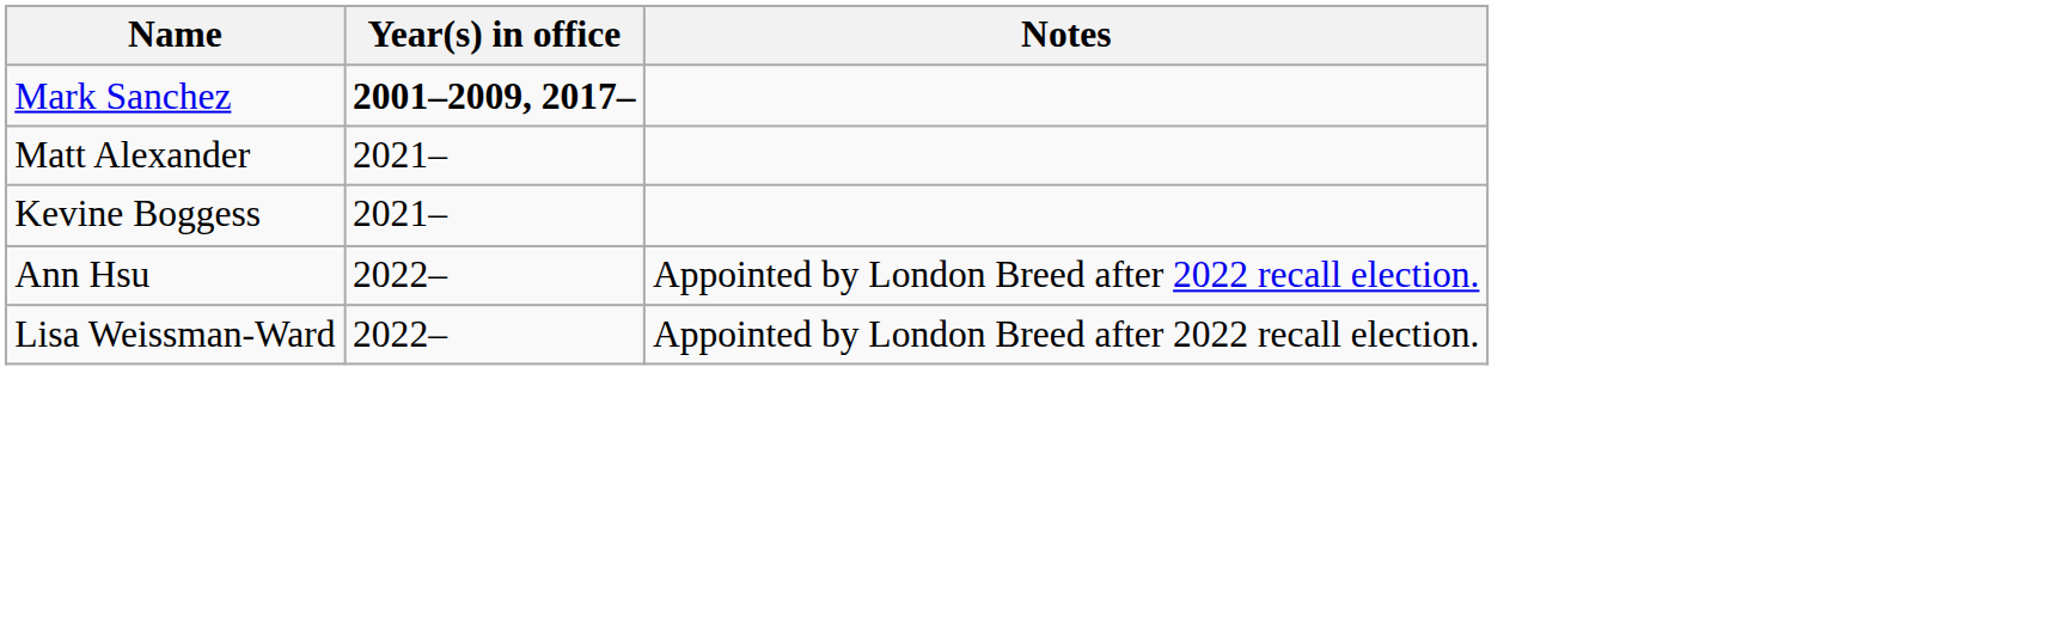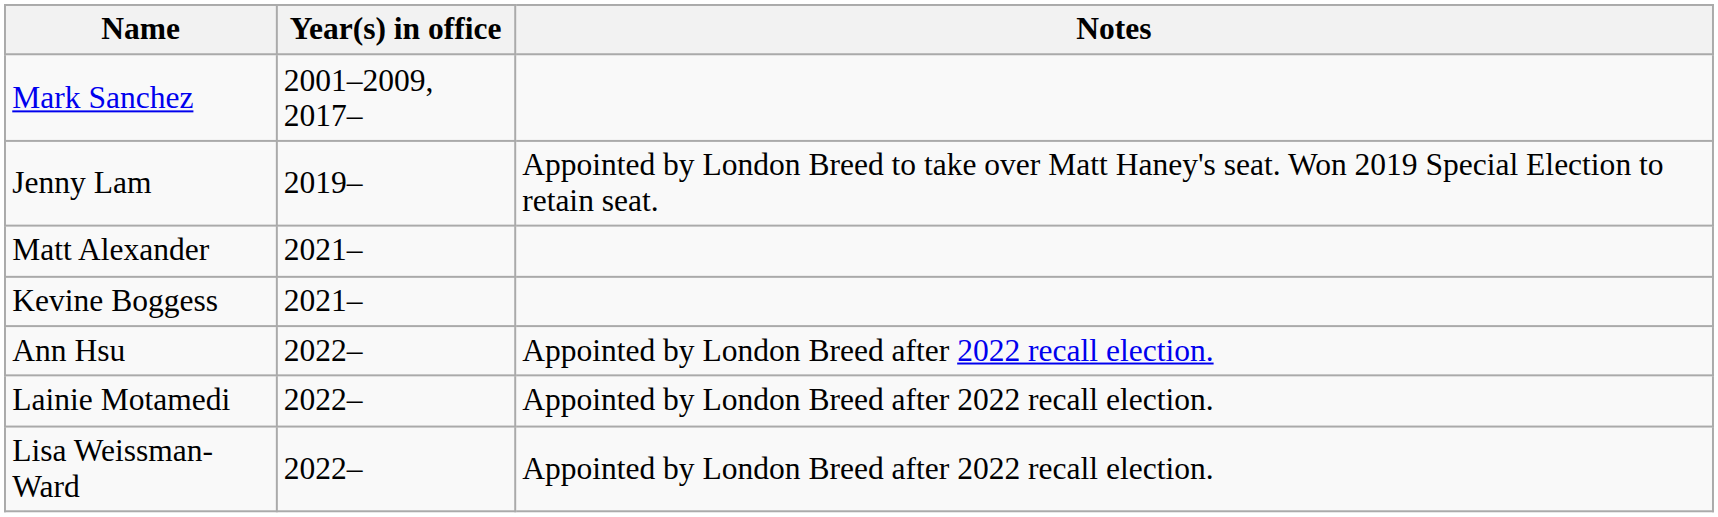Mark Sanchez | Year(s) in office: bold -> normal
+ row: Jenny Lam | 2019– | Appointed by London Breed to take over Matt Haney's seat. Won 2019 Special Election to retain seat.
+ row: Lainie Motamedi | 2022– | Appointed by London Breed after 2022 recall election.
